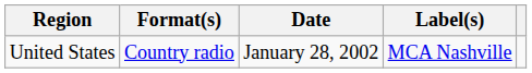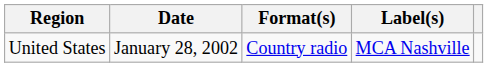columns swapped: Date <-> Format(s)
